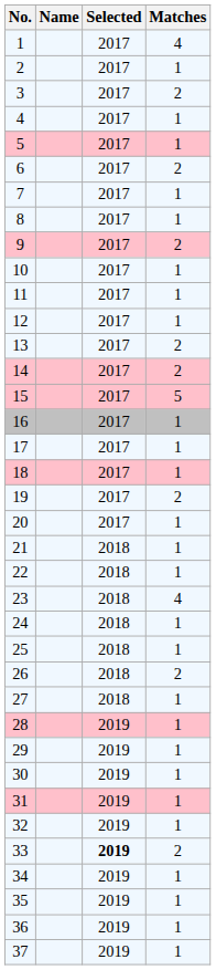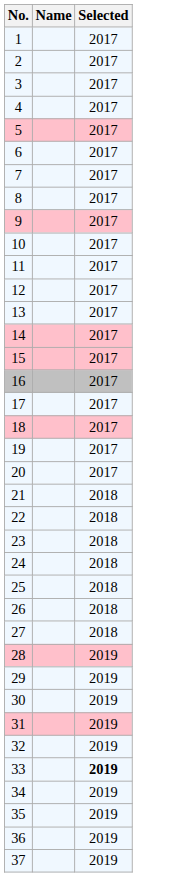- column: Matches | 4 | 1 | 2 | 1 | 1 | 2 | 1 | 1 | 2 | 1 | 1 | 1 | 2 | 2 | 5 | 1 | 1 | 1 | 2 | 1 | 1 | 1 | 4 | 1 | 1 | 2 | 1 | 1 | 1 | 1 | 1 | 1 | 2 | 1 | 1 | 1 | 1
